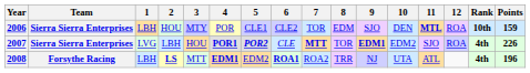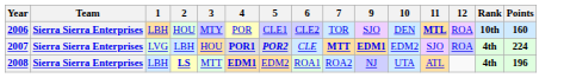- column: 8 | EDM | TOR | TRR
2006 | Points: 159 -> 160
2007 | Points: 226 -> 224
2008 | Team: Forsythe Racing -> Sierra Sierra Enterprises
2008 | 6: bold -> normal
